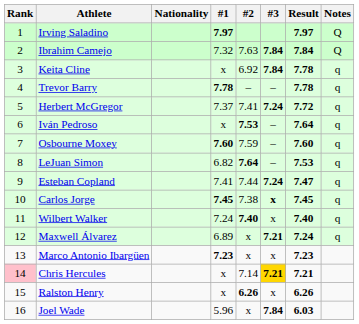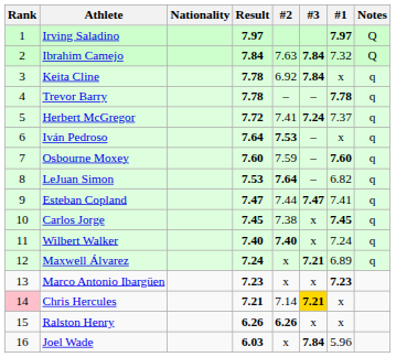columns swapped: #1 <-> Result
Esteban Copland | #3: 7.24 -> 7.47
Carlos Jorge | #3: bold -> normal
